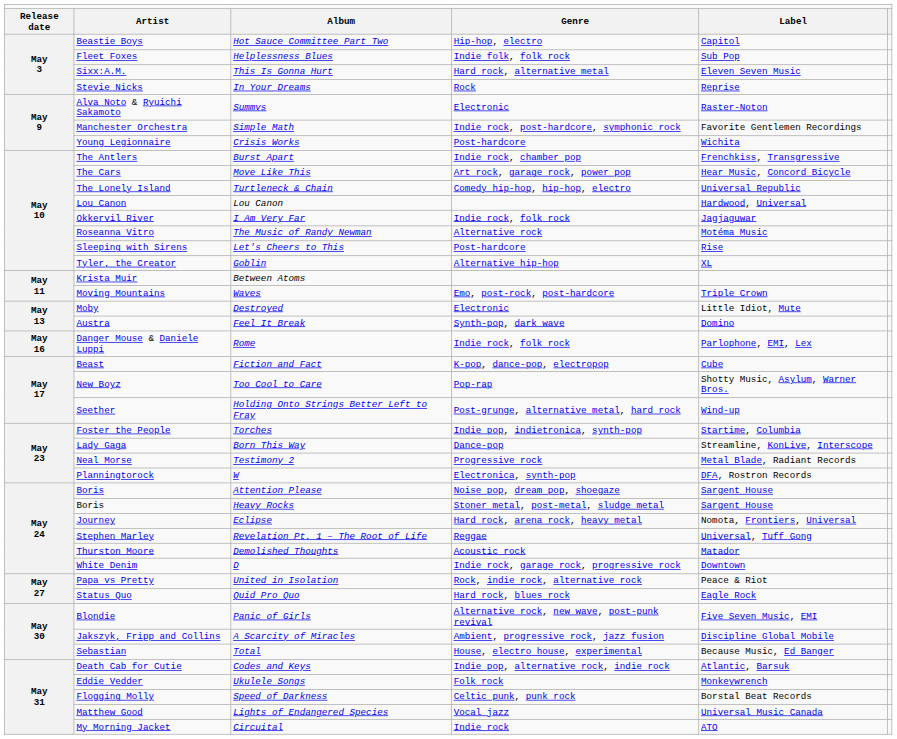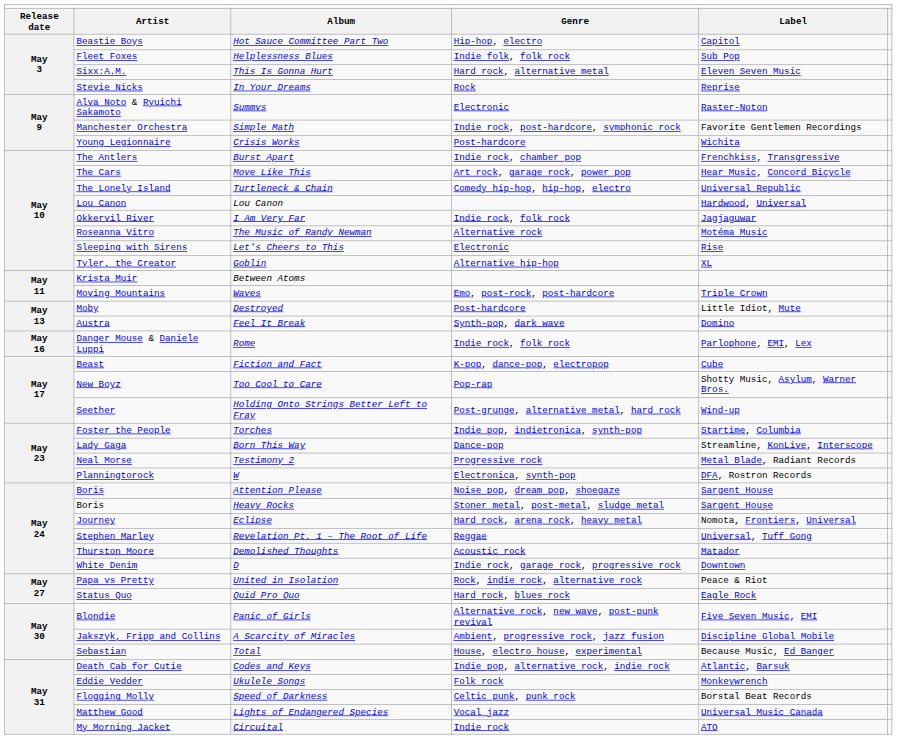Let's Cheers to This | column 4: Post-hardcore -> Electronic
Destroyed | column 4: Electronic -> Post-hardcore
